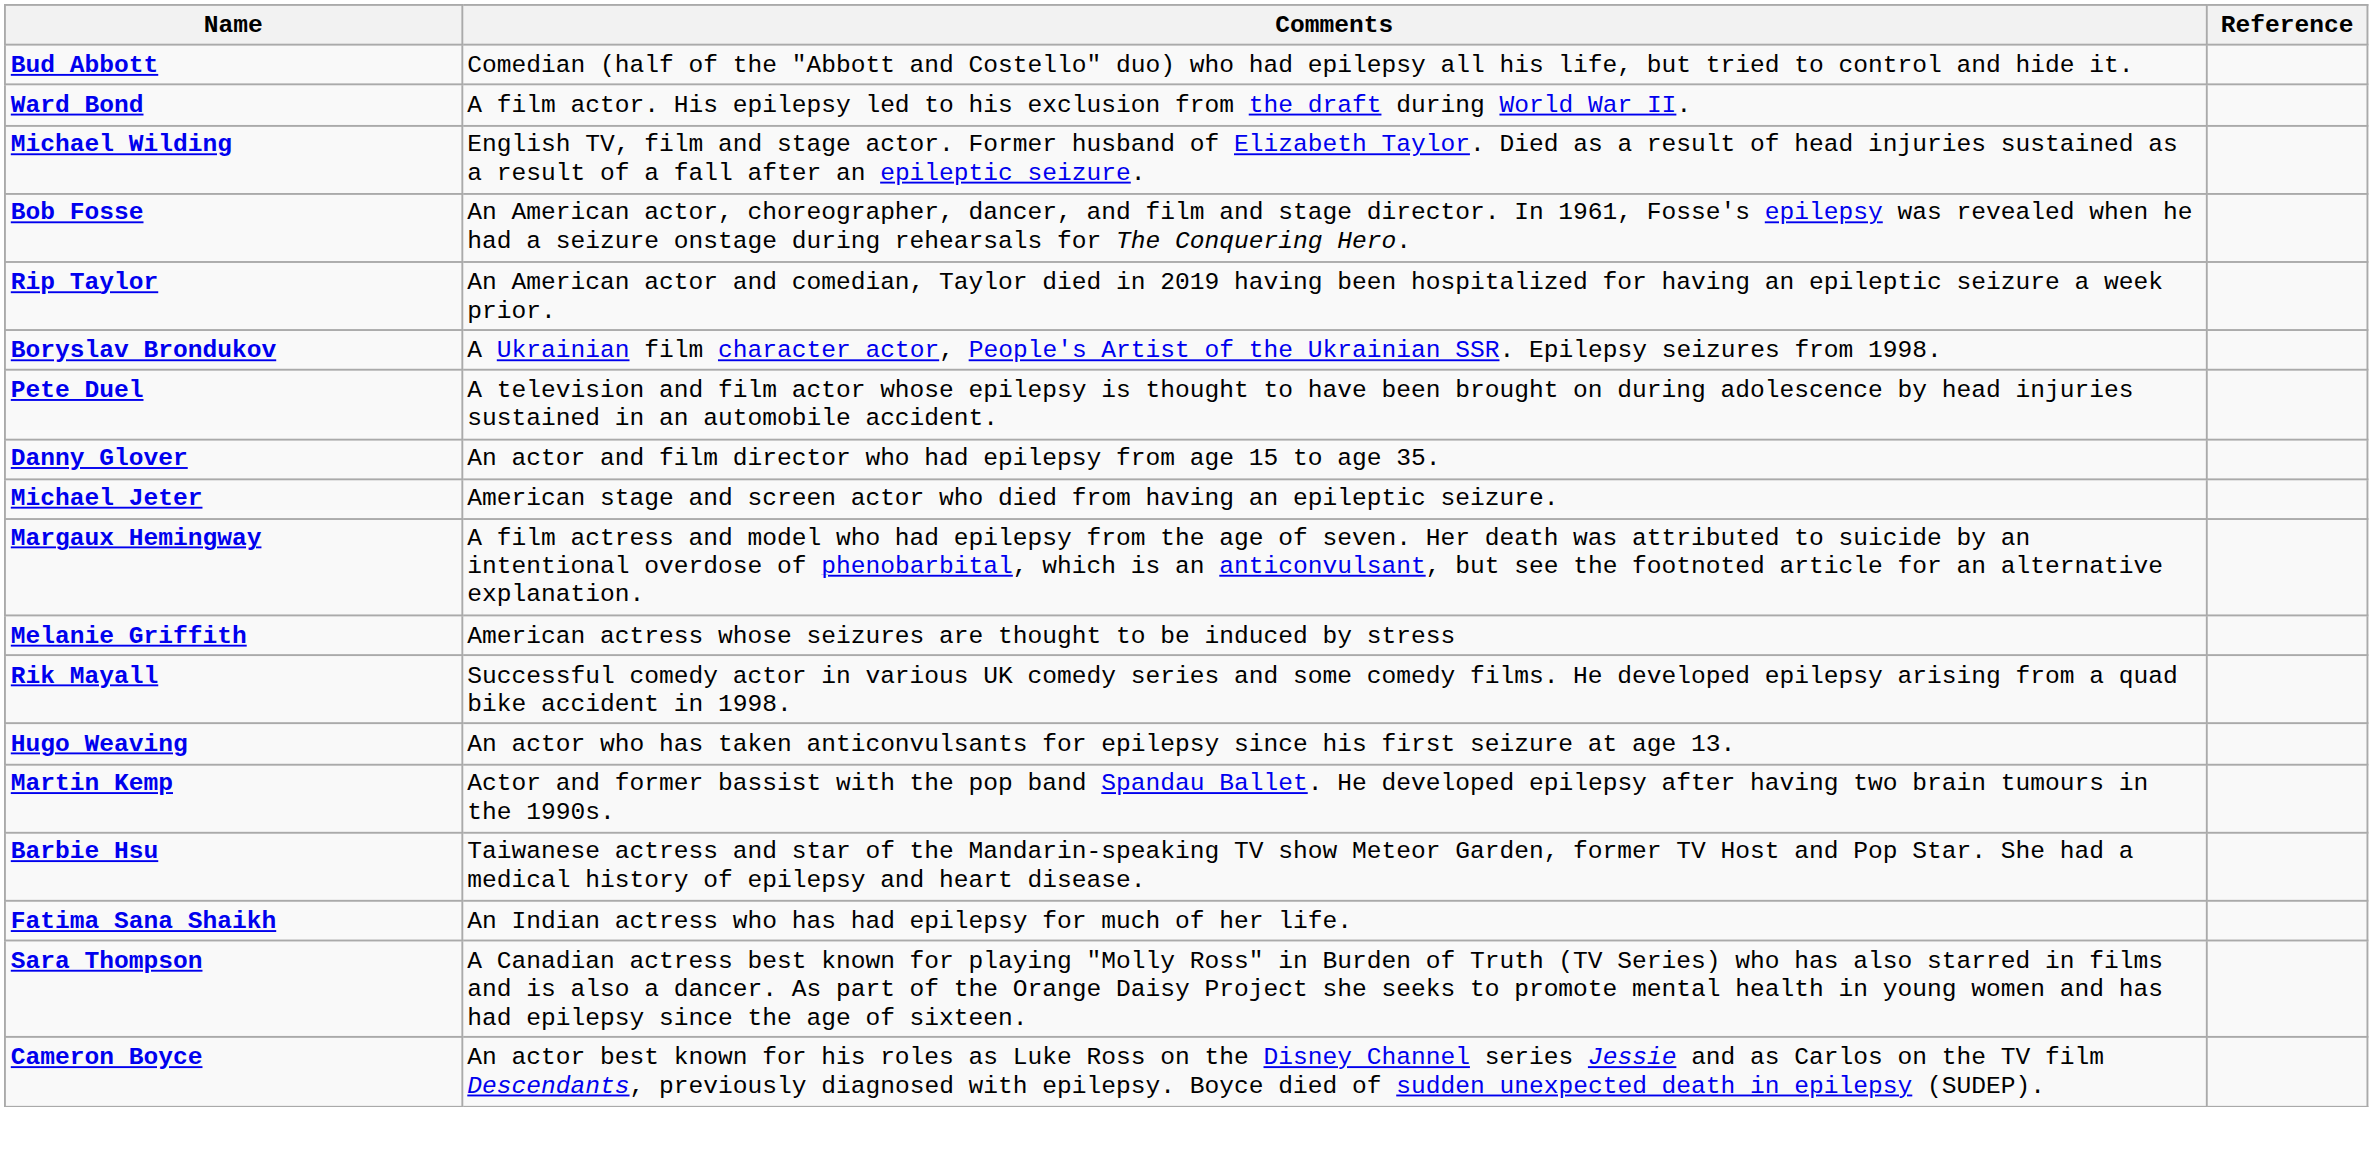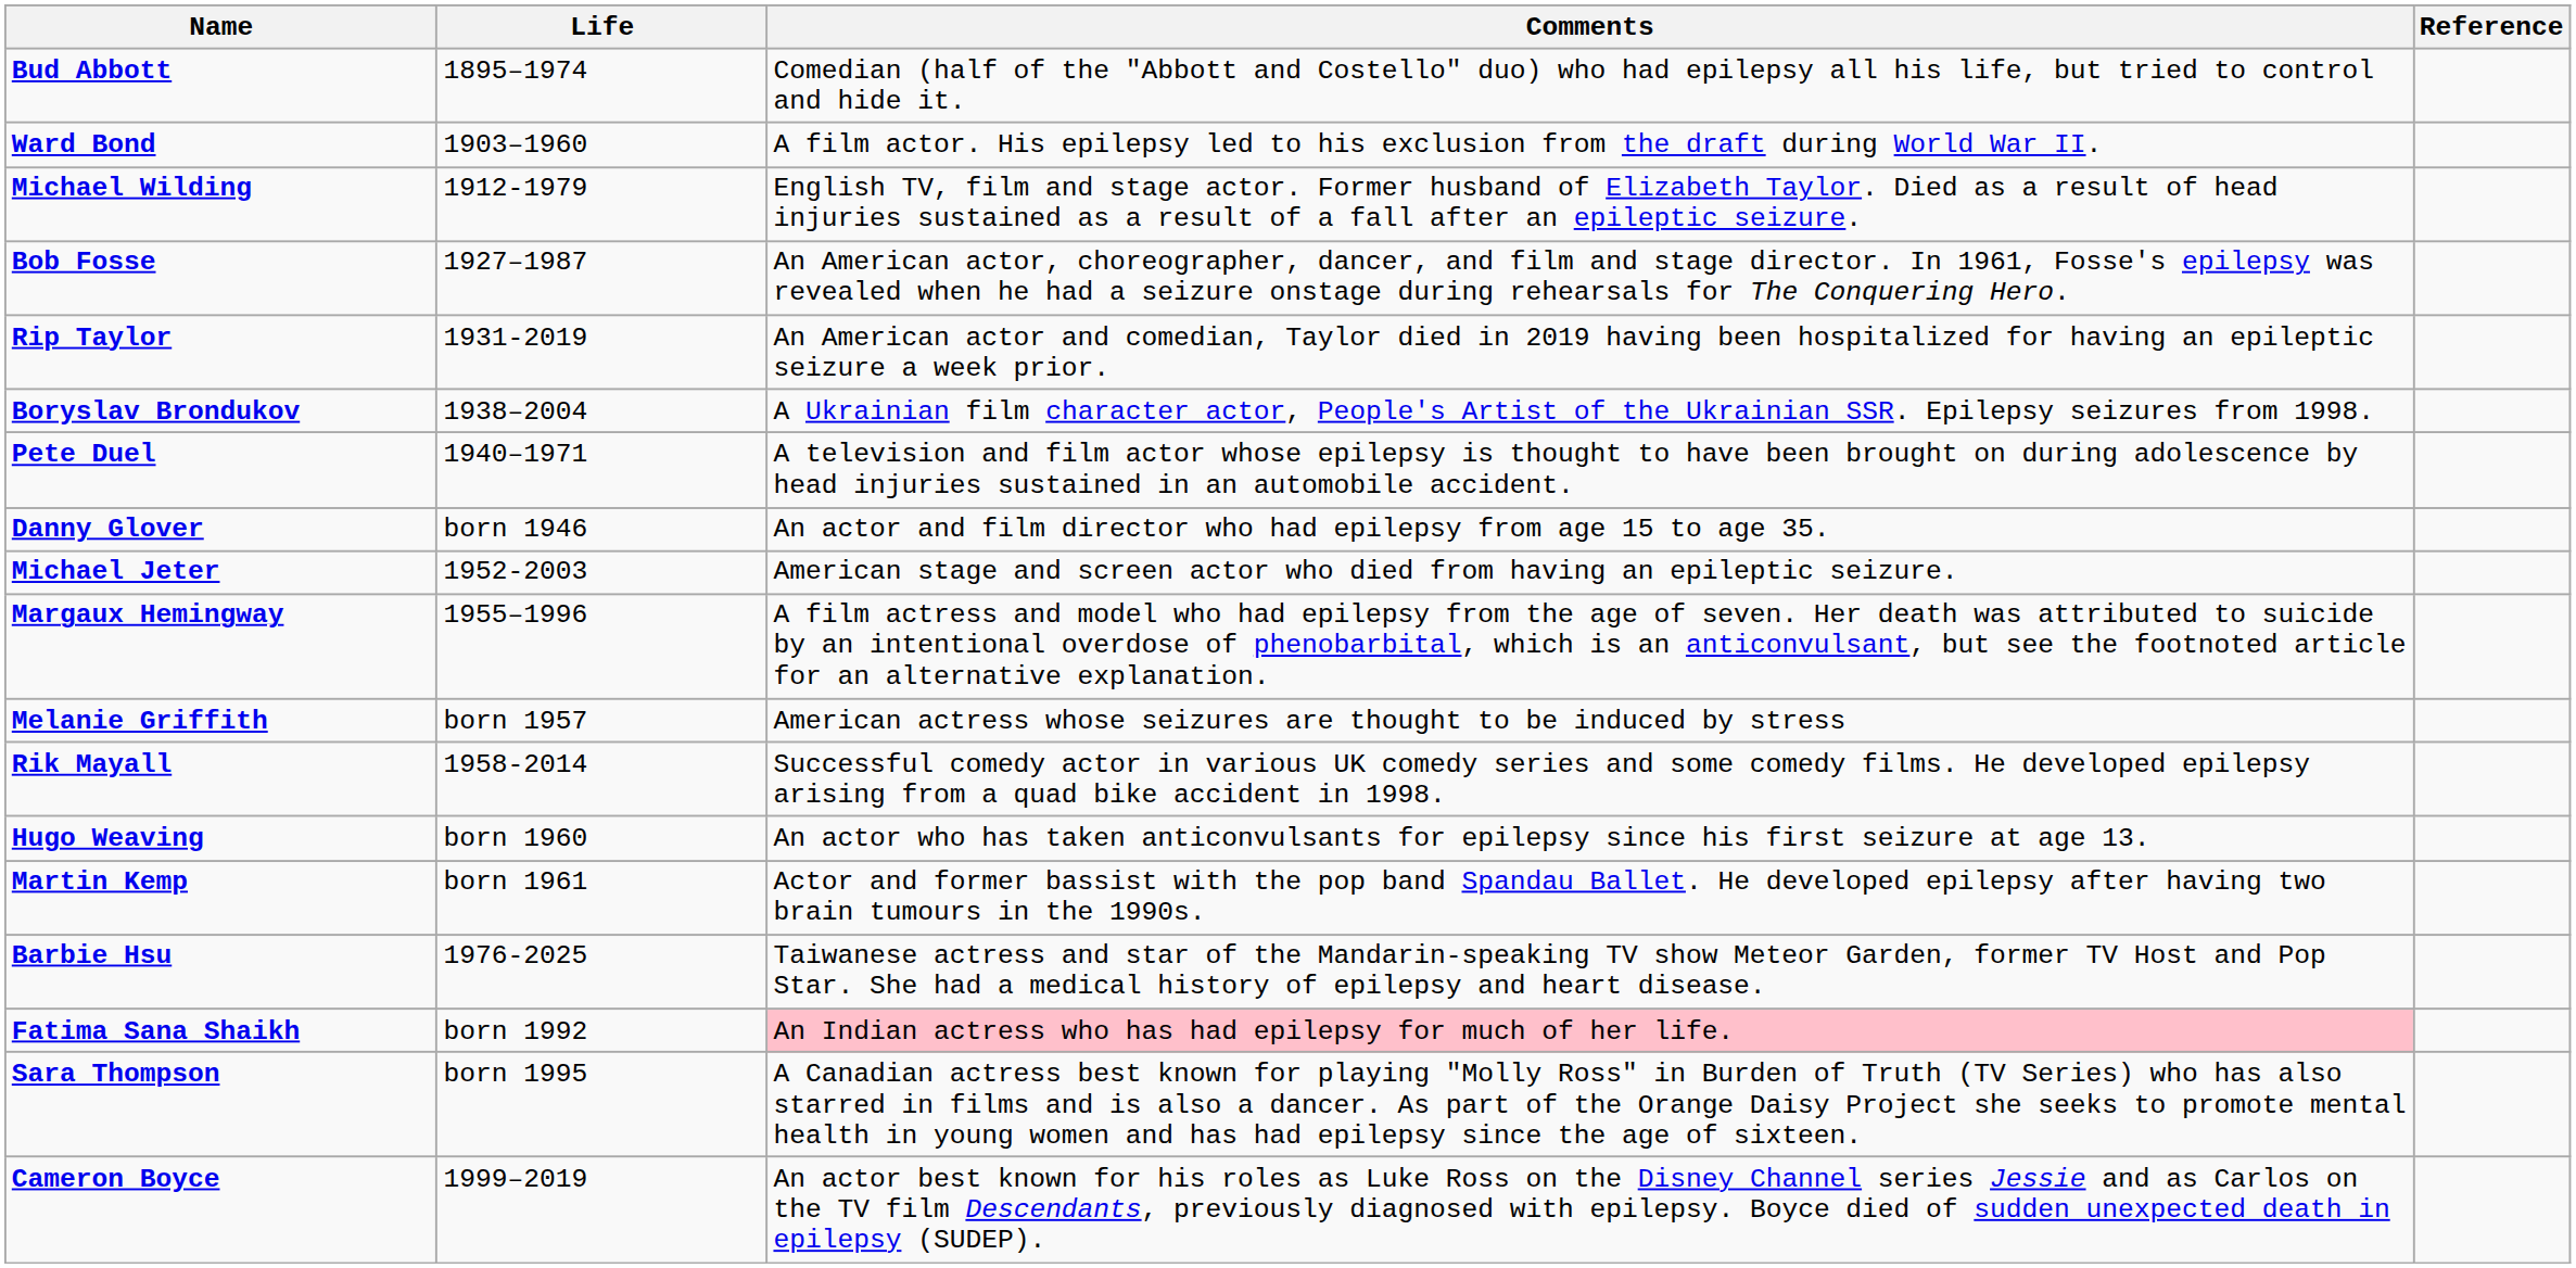+ column: Life | 1895–1974 | 1903–1960 | 1912-1979 | 1927–1987 | 1931-2019 | 1938–2004 | 1940–1971 | born 1946 | 1952-2003 | 1955–1996 | born 1957 | 1958-2014 | born 1960 | born 1961 | 1976-2025 | born 1992 | born 1995 | 1999–2019
Fatima Sana Shaikh | Comments: no background -> pink background
